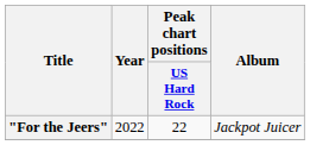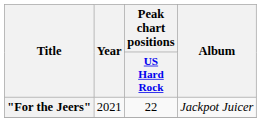"For the Jeers" | Year: 2022 -> 2021
